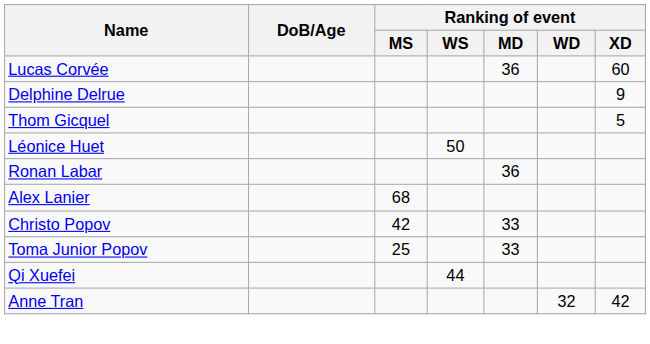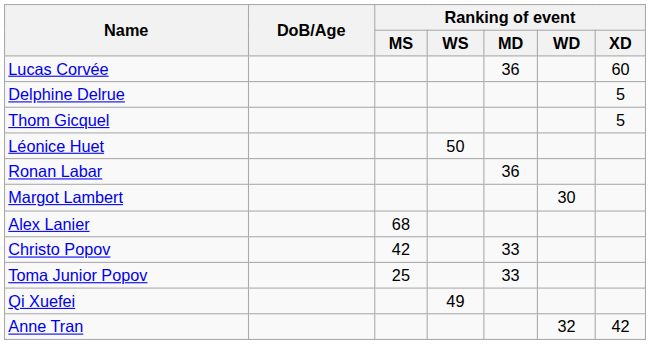Delphine Delrue | Ranking of event / XD: 9 -> 5
+ row: Margot Lambert | 30
Qi Xuefei | Ranking of event / WS: 44 -> 49
